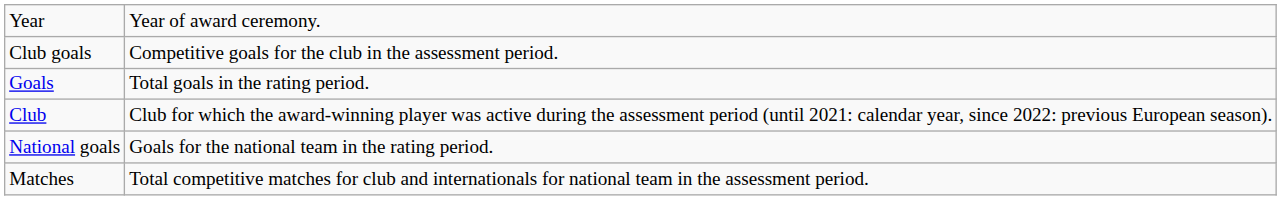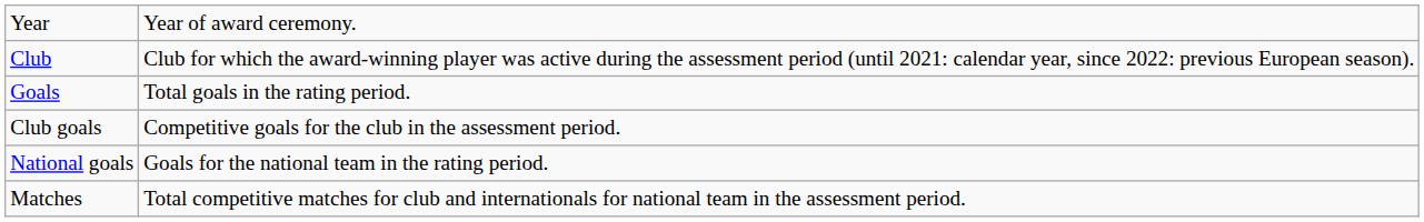rows swapped: Club <-> Club goals
